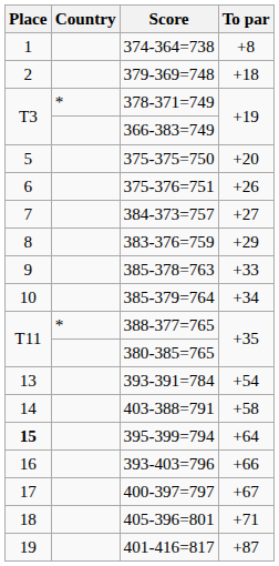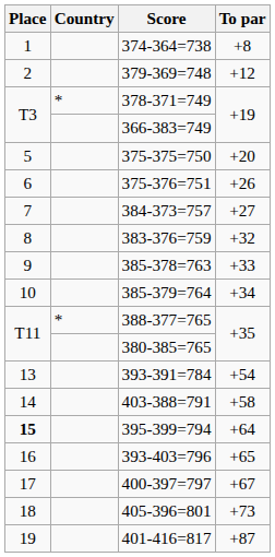379-369=748 | To par: +18 -> +12
383-376=759 | To par: +29 -> +32
393-403=796 | To par: +66 -> +65
405-396=801 | To par: +71 -> +73
